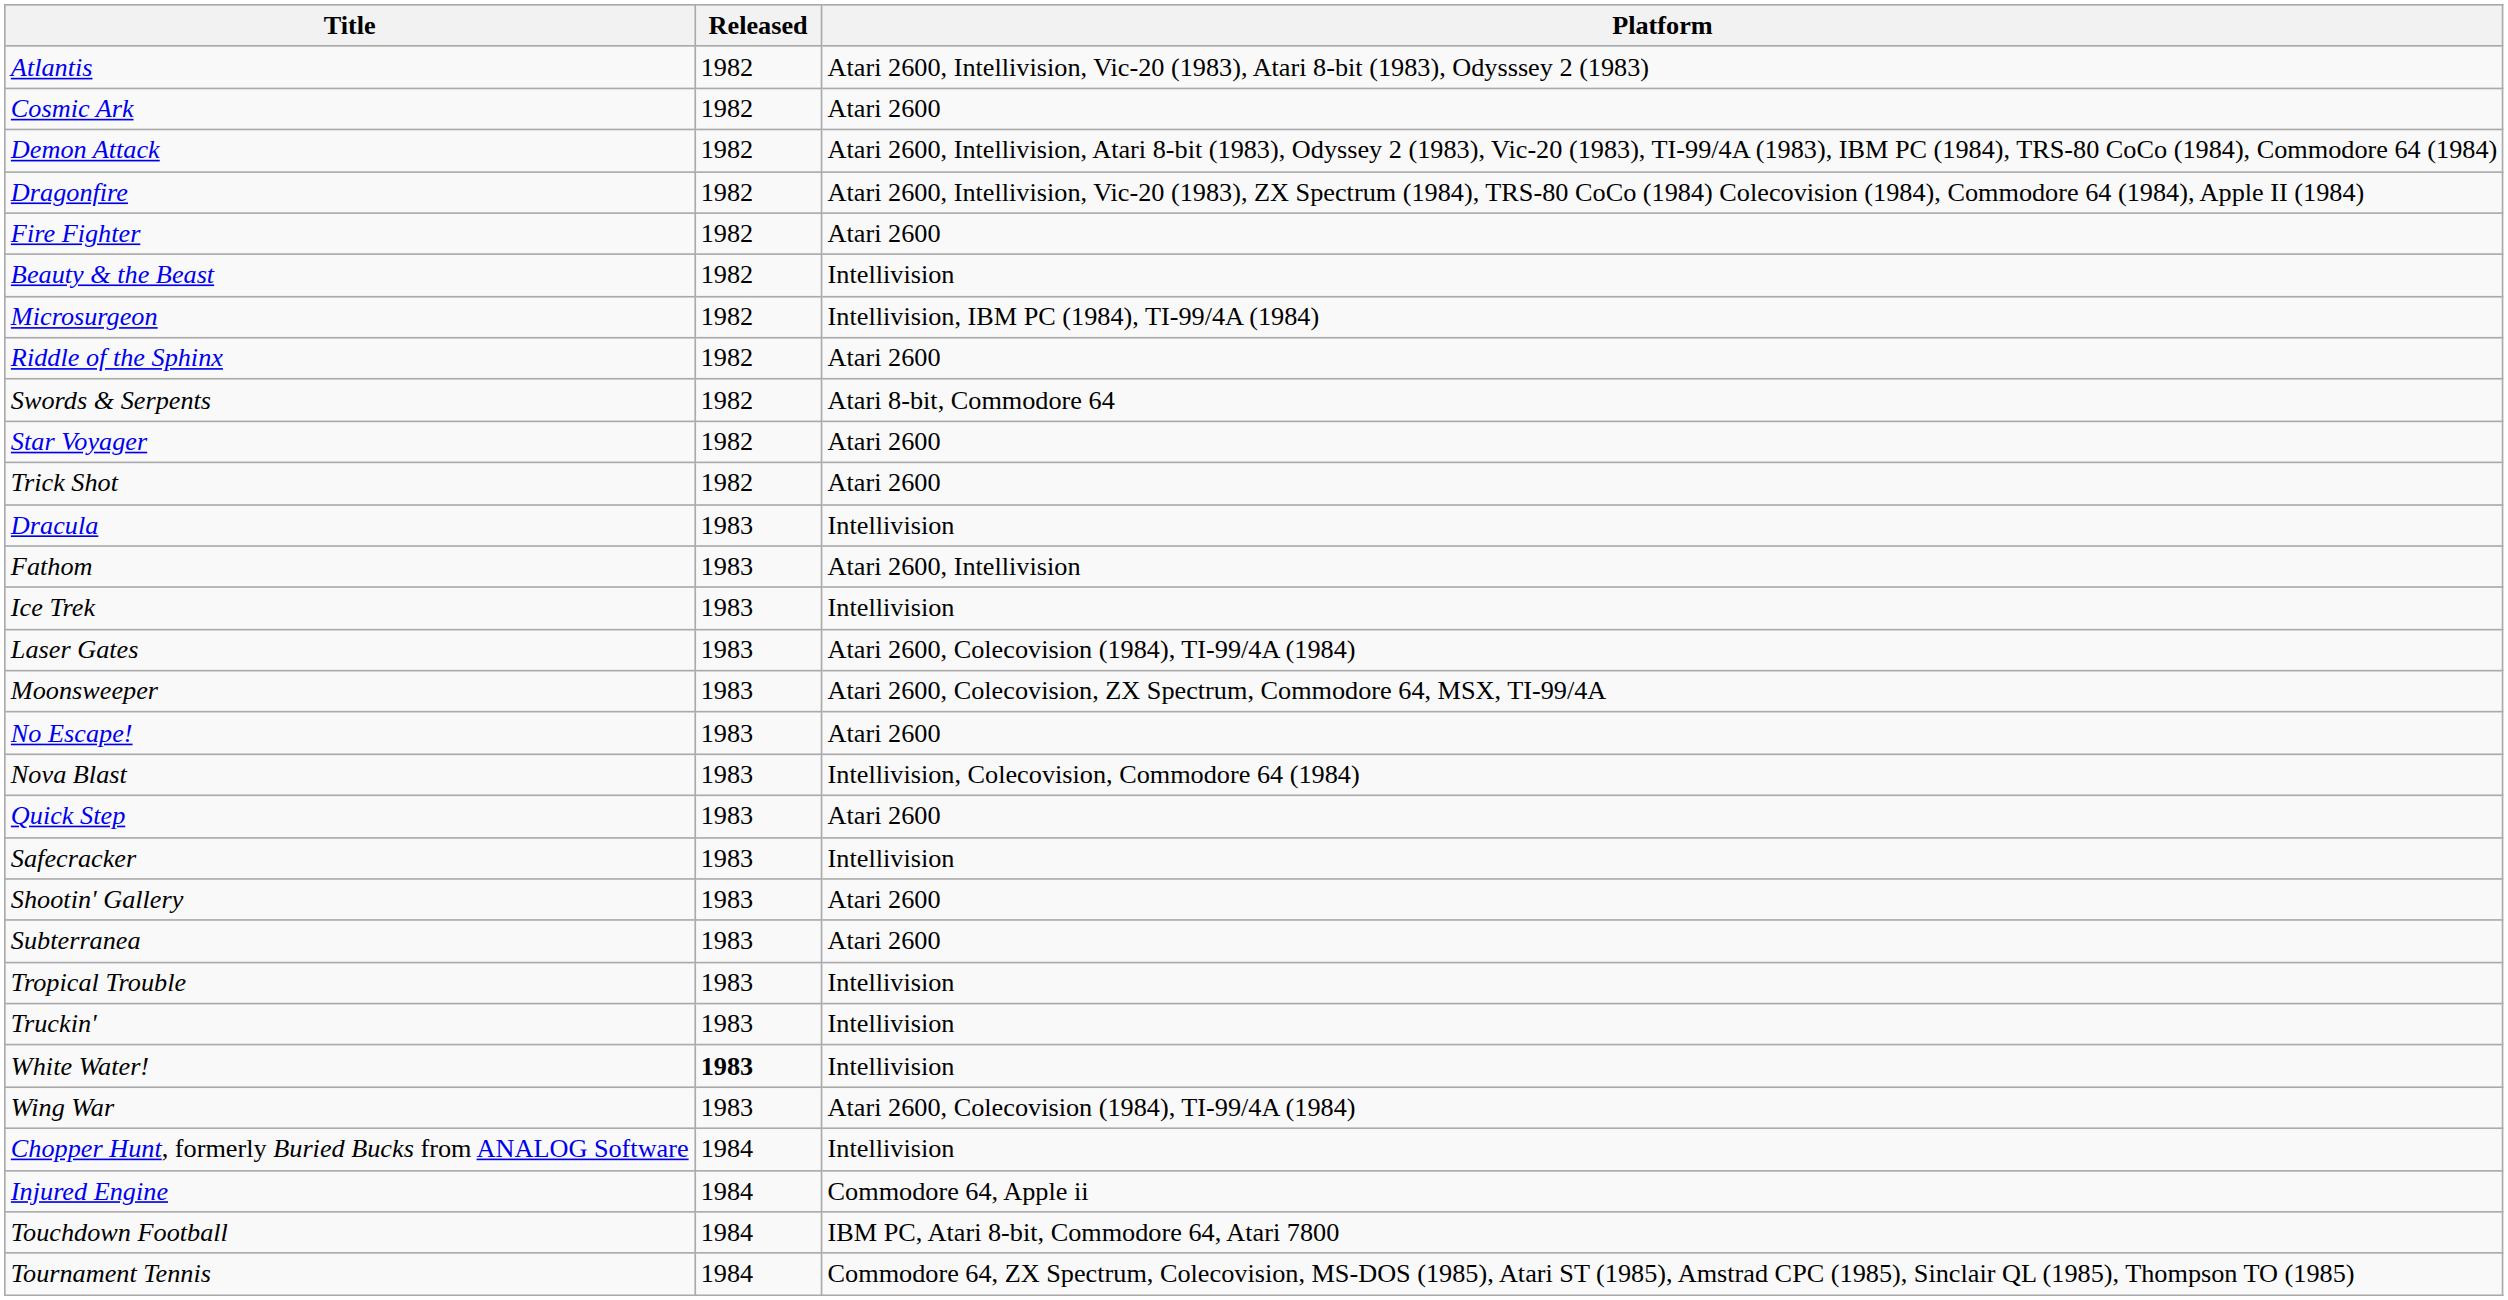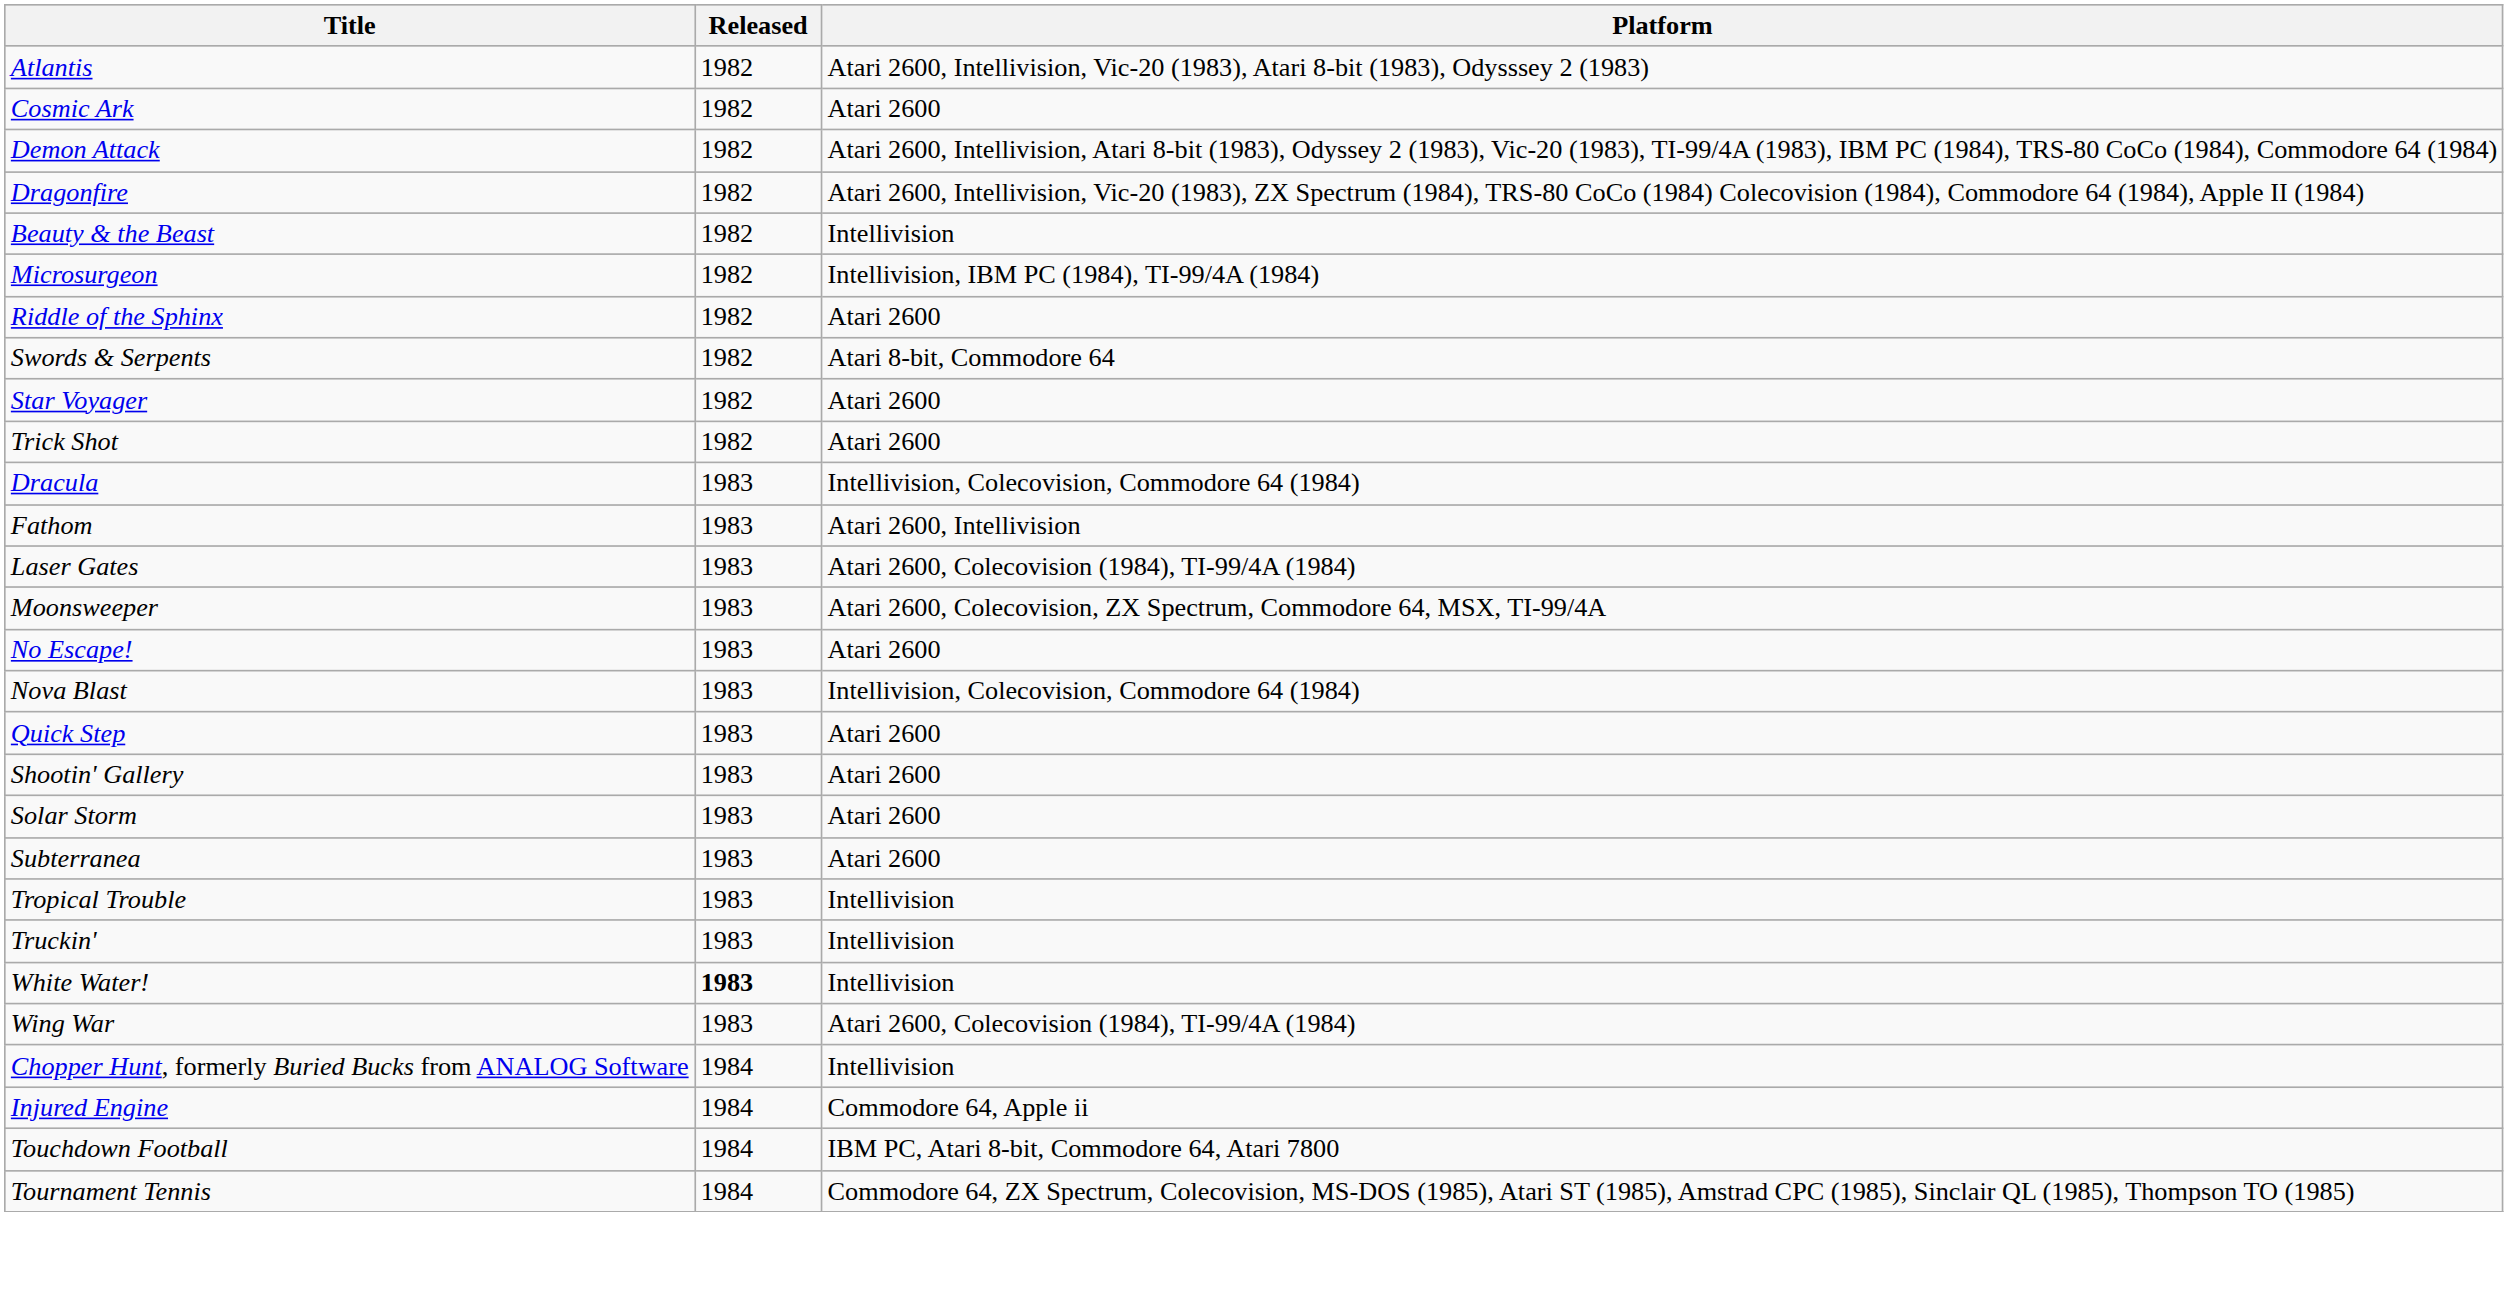- row: Fire Fighter | 1982 | Atari 2600
Dracula | Platform: Intellivision -> Intellivision, Colecovision, Commodore 64 (1984)
- row: Ice Trek | 1983 | Intellivision
- row: Safecracker | 1983 | Intellivision
+ row: Solar Storm | 1983 | Atari 2600
